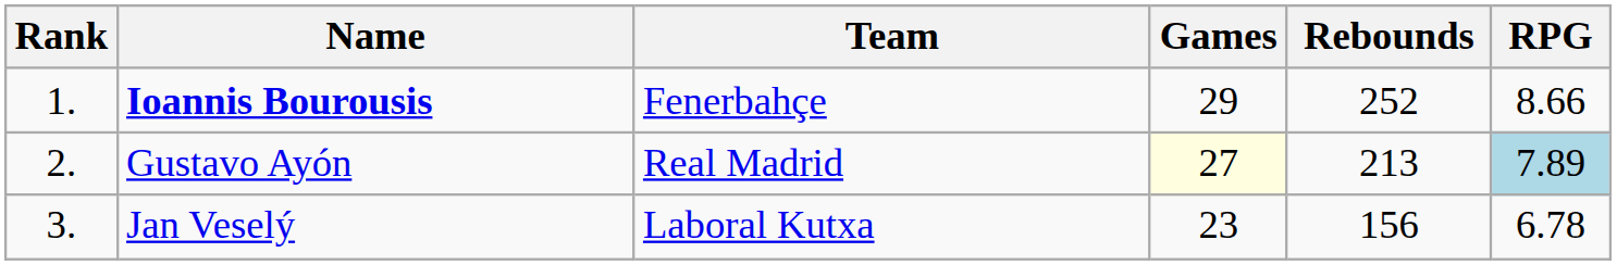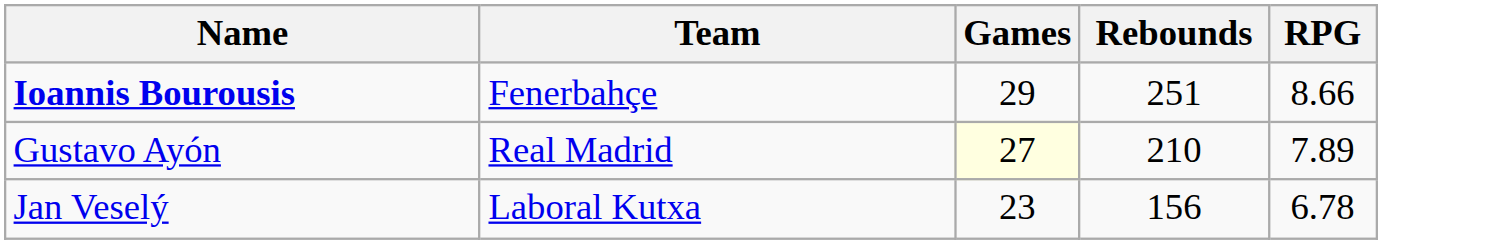- column: Rank | 1. | 2. | 3.
Ioannis Bourousis | Rebounds: 252 -> 251
Gustavo Ayón | Rebounds: 213 -> 210
Gustavo Ayón | RPG: lightblue background -> no background
